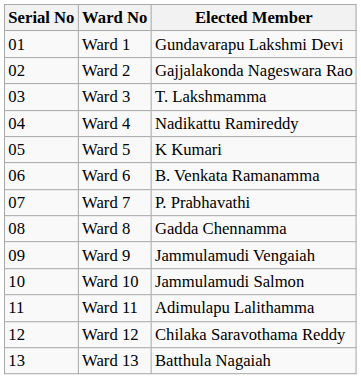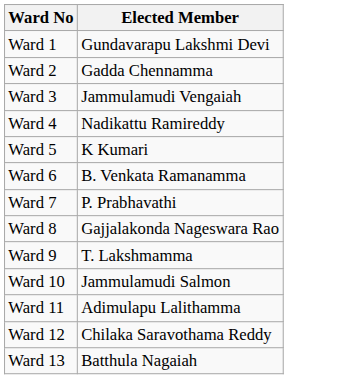- column: Serial No | 01 | 02 | 03 | 04 | 05 | 06 | 07 | 08 | 09 | 10 | 11 | 12 | 13
Ward 2 | Elected Member: Gajjalakonda Nageswara Rao -> Gadda Chennamma
Ward 3 | Elected Member: T. Lakshmamma -> Jammulamudi Vengaiah
Ward 8 | Elected Member: Gadda Chennamma -> Gajjalakonda Nageswara Rao
Ward 9 | Elected Member: Jammulamudi Vengaiah -> T. Lakshmamma
